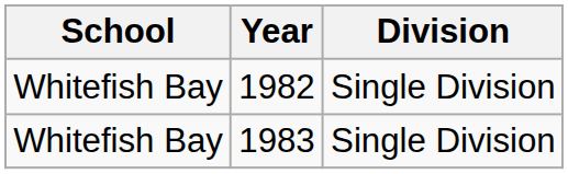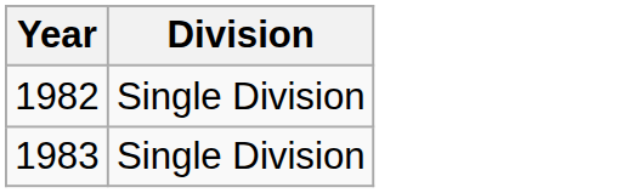- column: School | Whitefish Bay | Whitefish Bay
